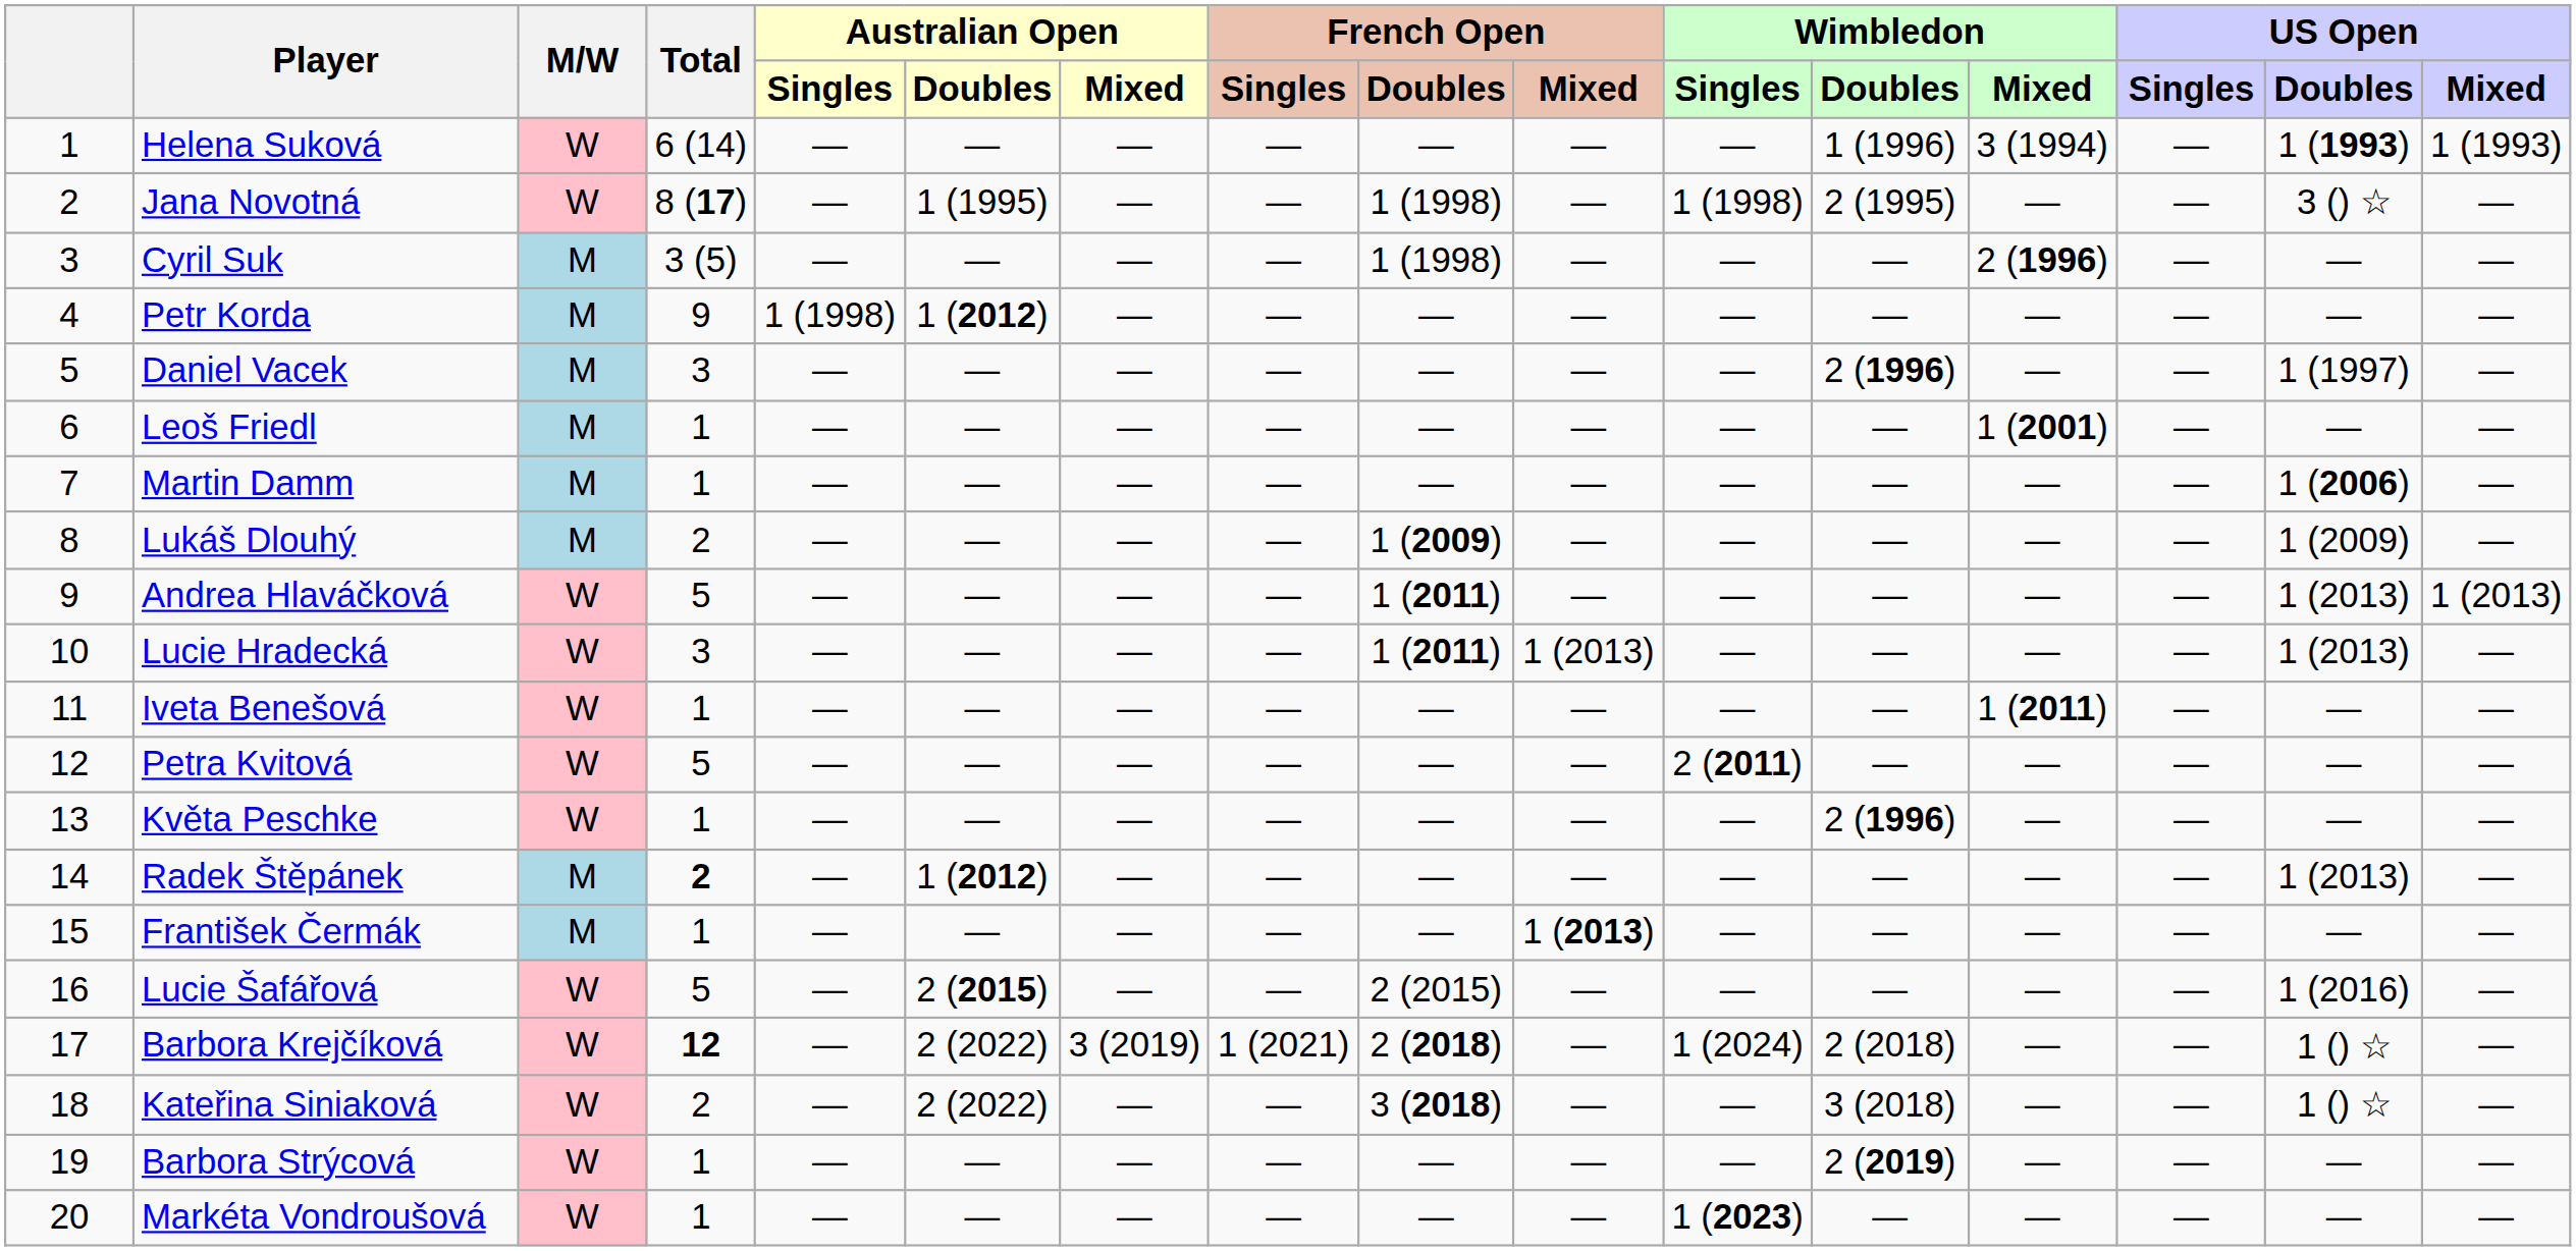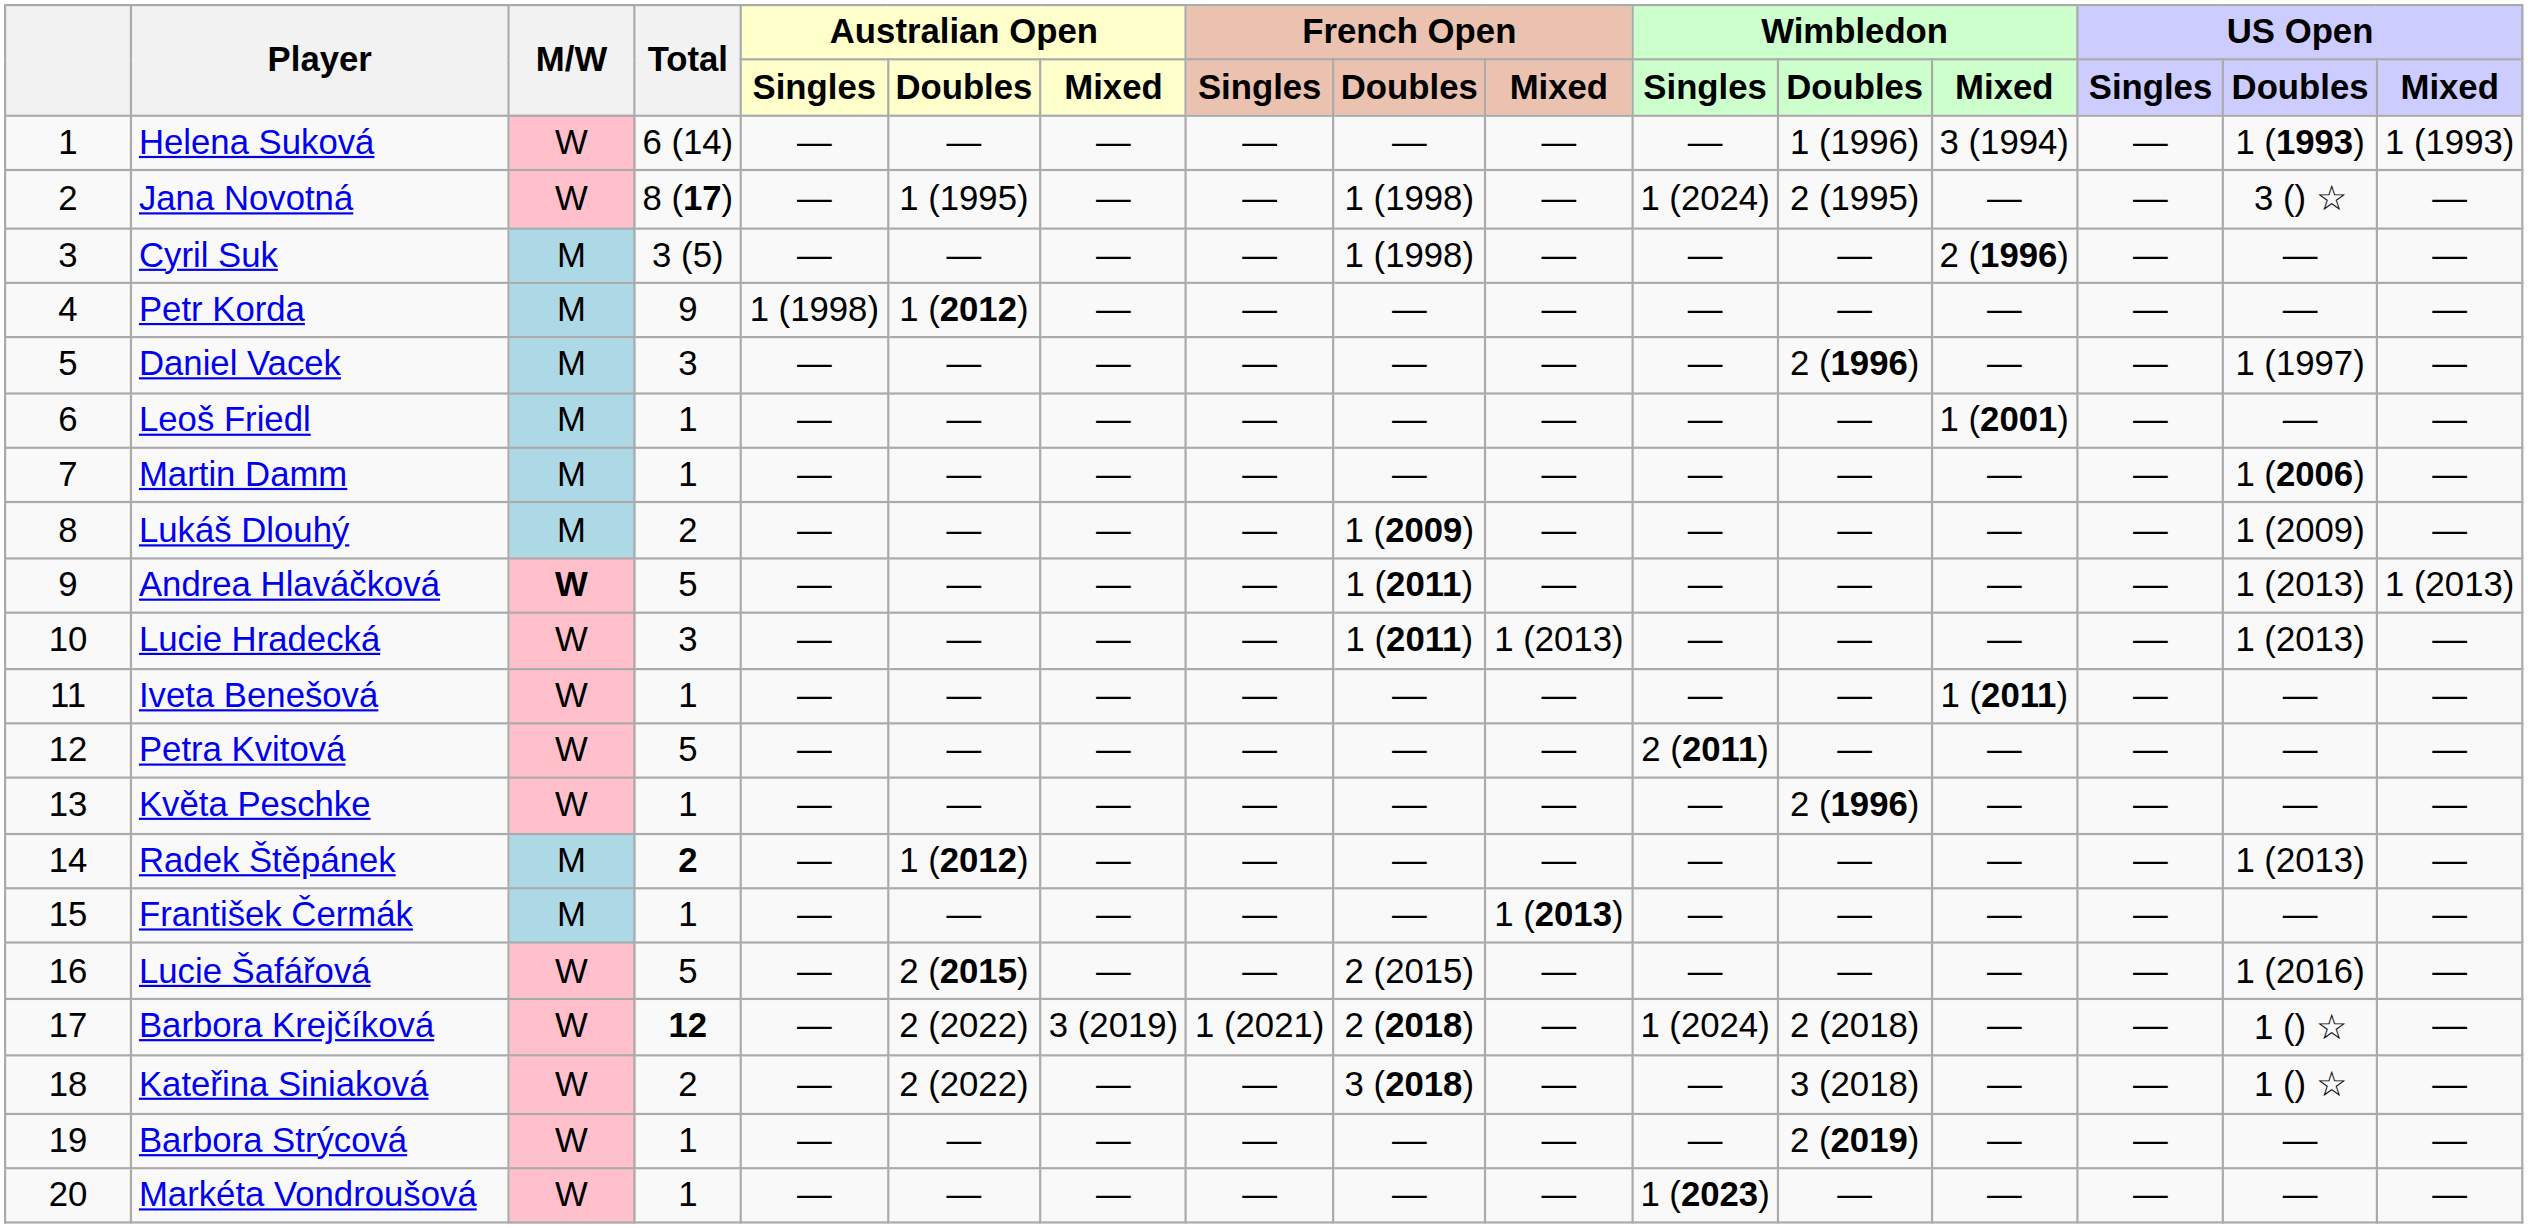Jana Novotná | Wimbledon / Singles: 1 (1998) -> 1 (2024)
Andrea Hlaváčková | M/W: normal -> bold
